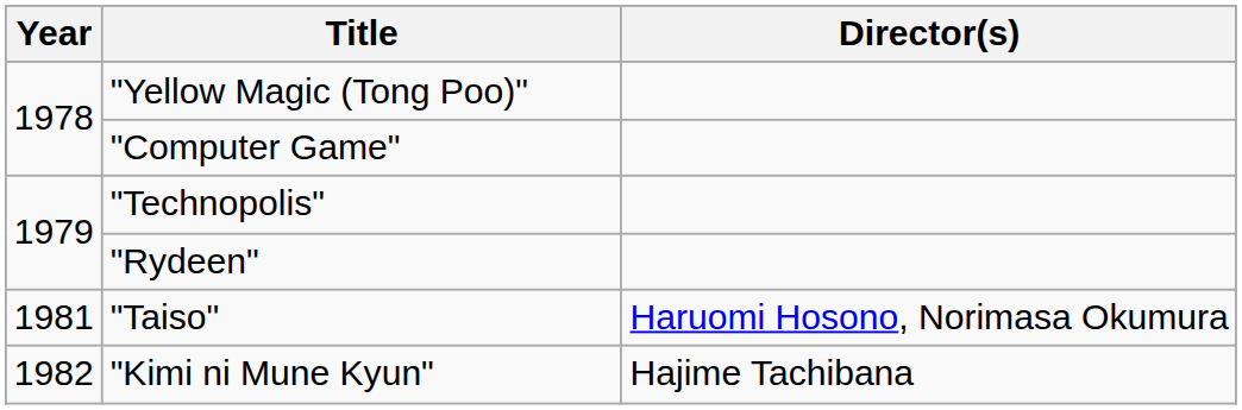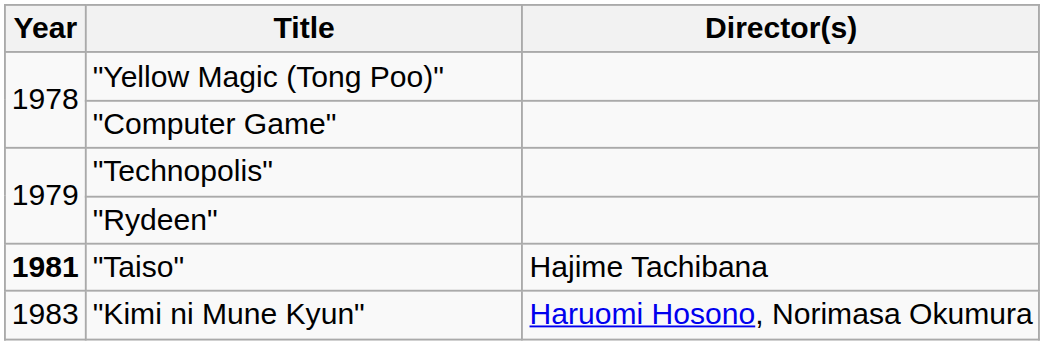"Taiso" | Year: normal -> bold
"Taiso" | Director(s): Haruomi Hosono, Norimasa Okumura -> Hajime Tachibana
"Kimi ni Mune Kyun" | Year: 1982 -> 1983
"Kimi ni Mune Kyun" | Director(s): Hajime Tachibana -> Haruomi Hosono, Norimasa Okumura
